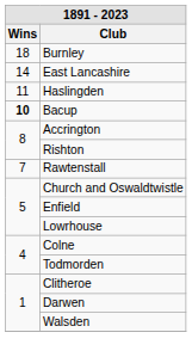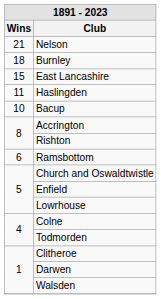+ row: 21 | Nelson
East Lancashire | Wins: 14 -> 15
Bacup | Wins: bold -> normal
- row: 7 | Rawtenstall
+ row: 6 | Ramsbottom
